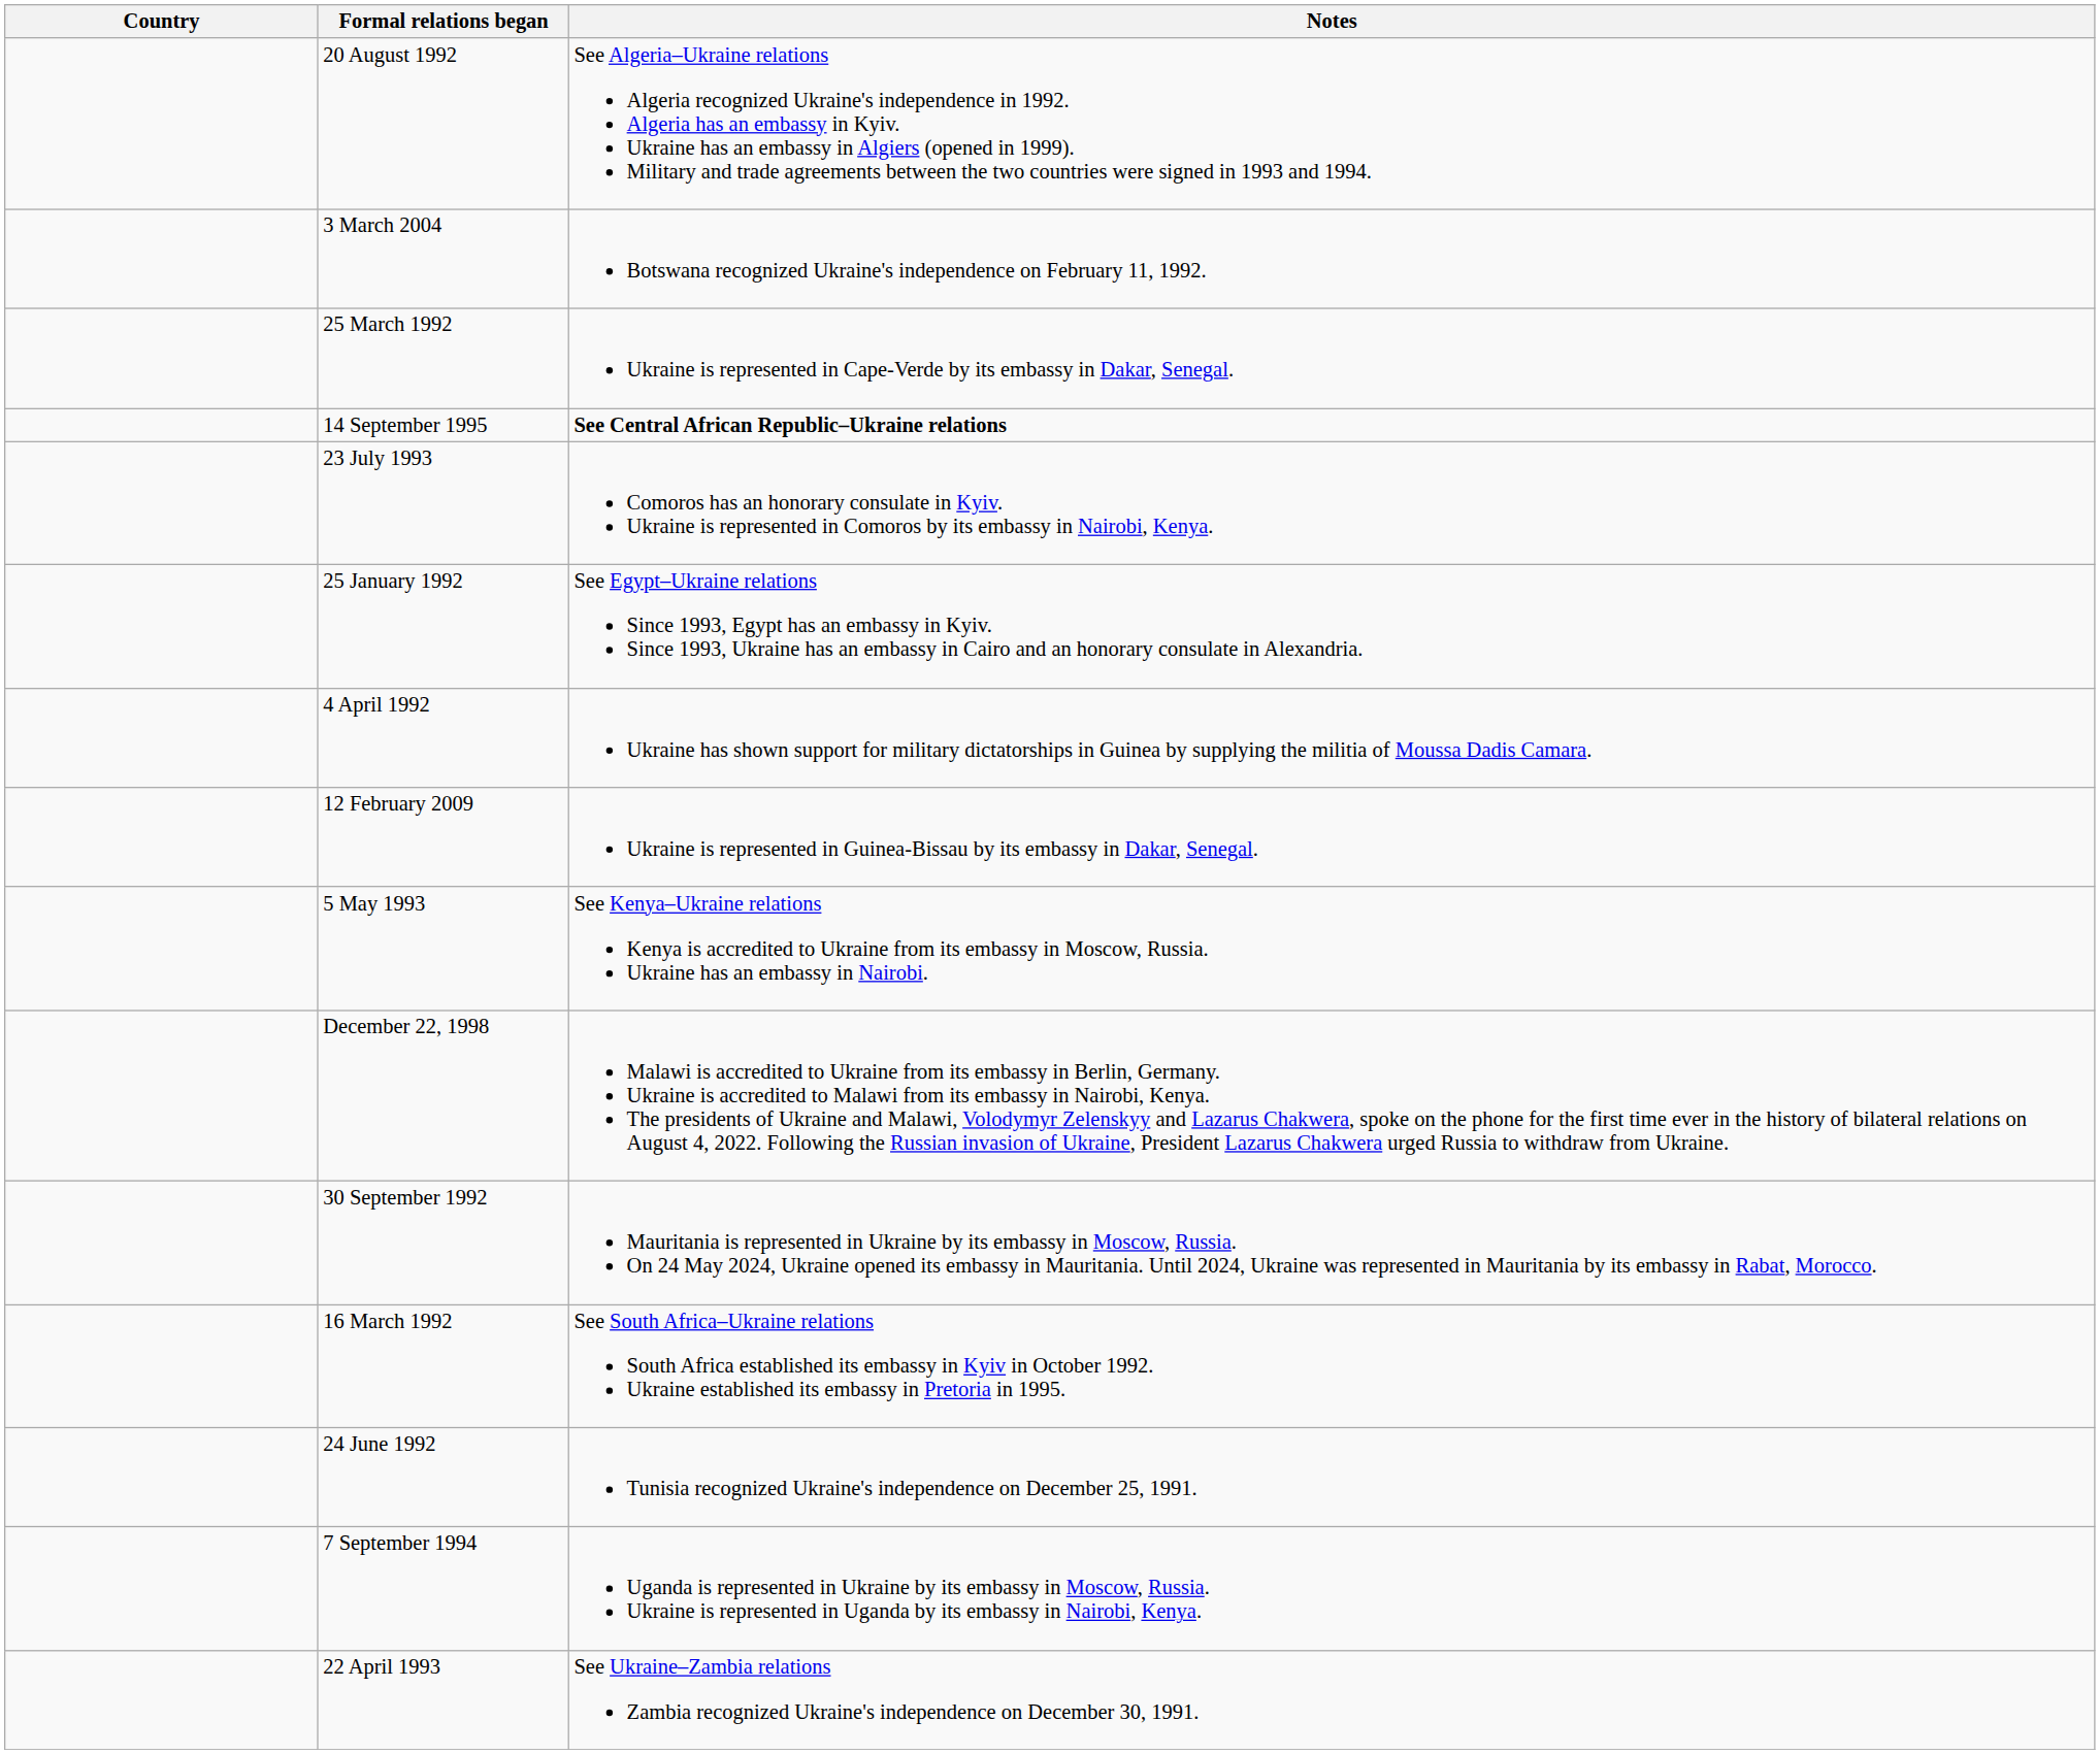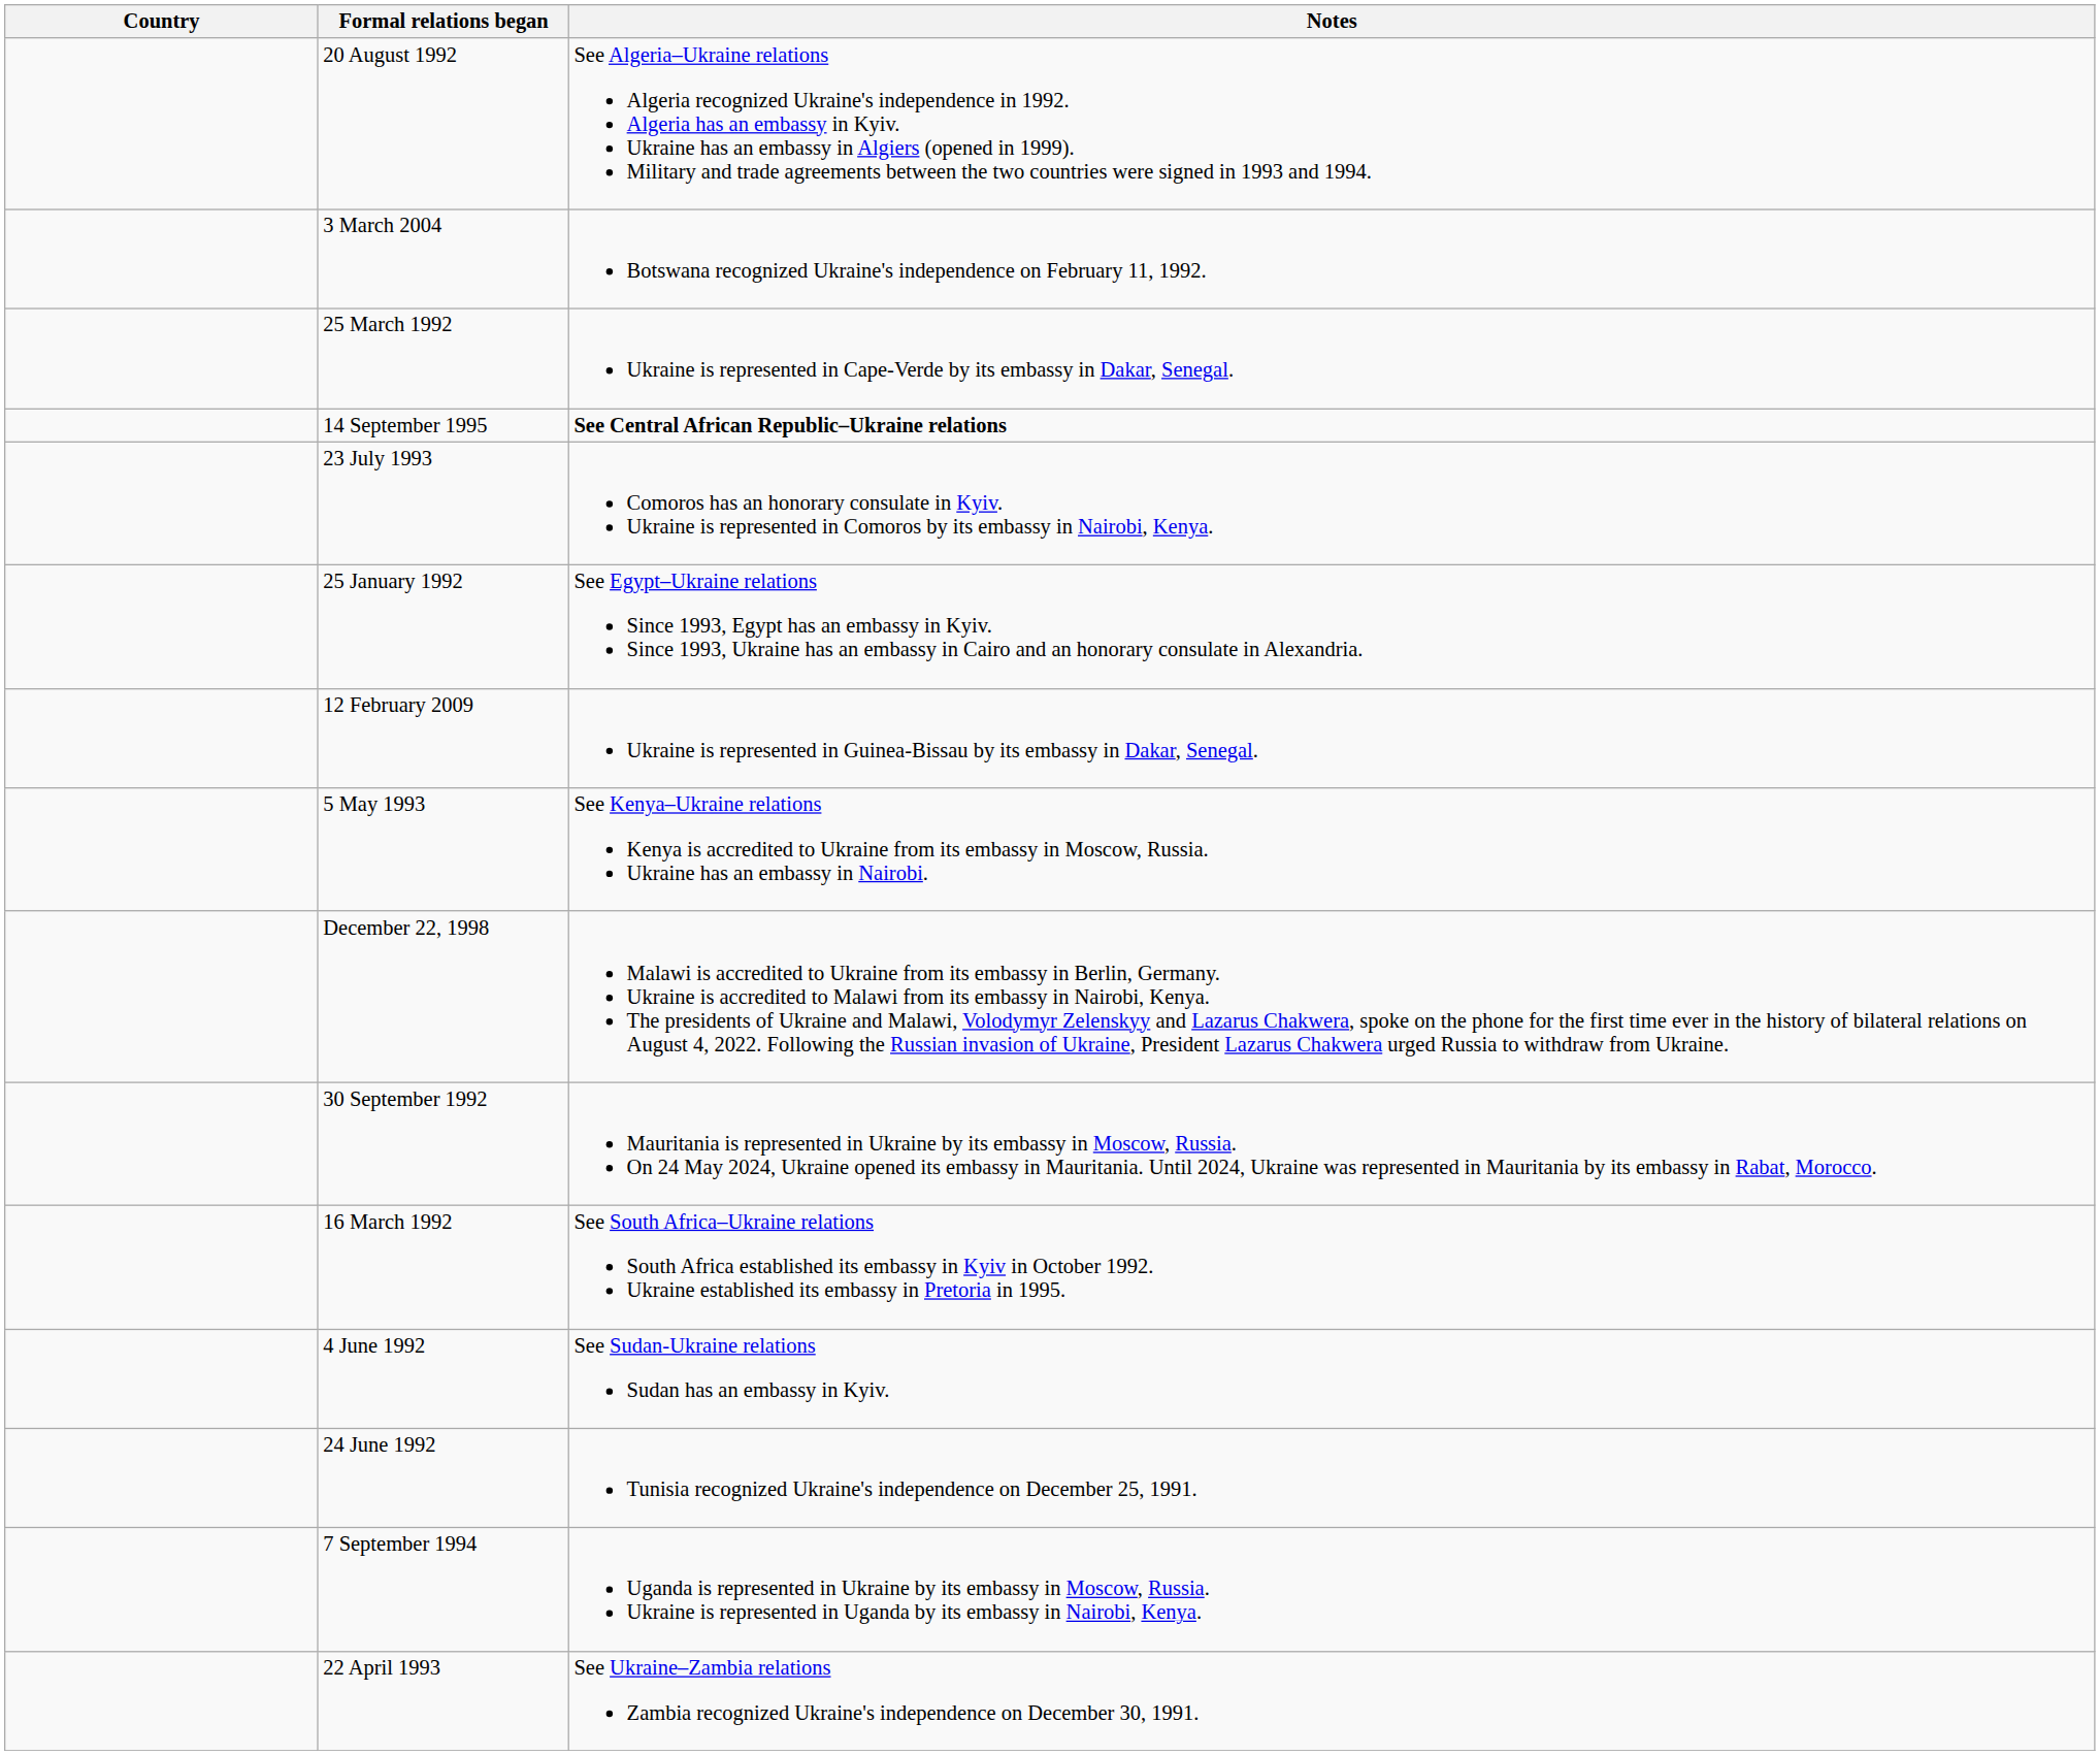- row: 4 April 1992 | Ukraine has shown support for military dictatorships in Guinea by supplying the militia of Moussa Dadis Camara.
+ row: 4 June 1992 | See Sudan-Ukraine relations Sudan has an embassy in Kyiv.
